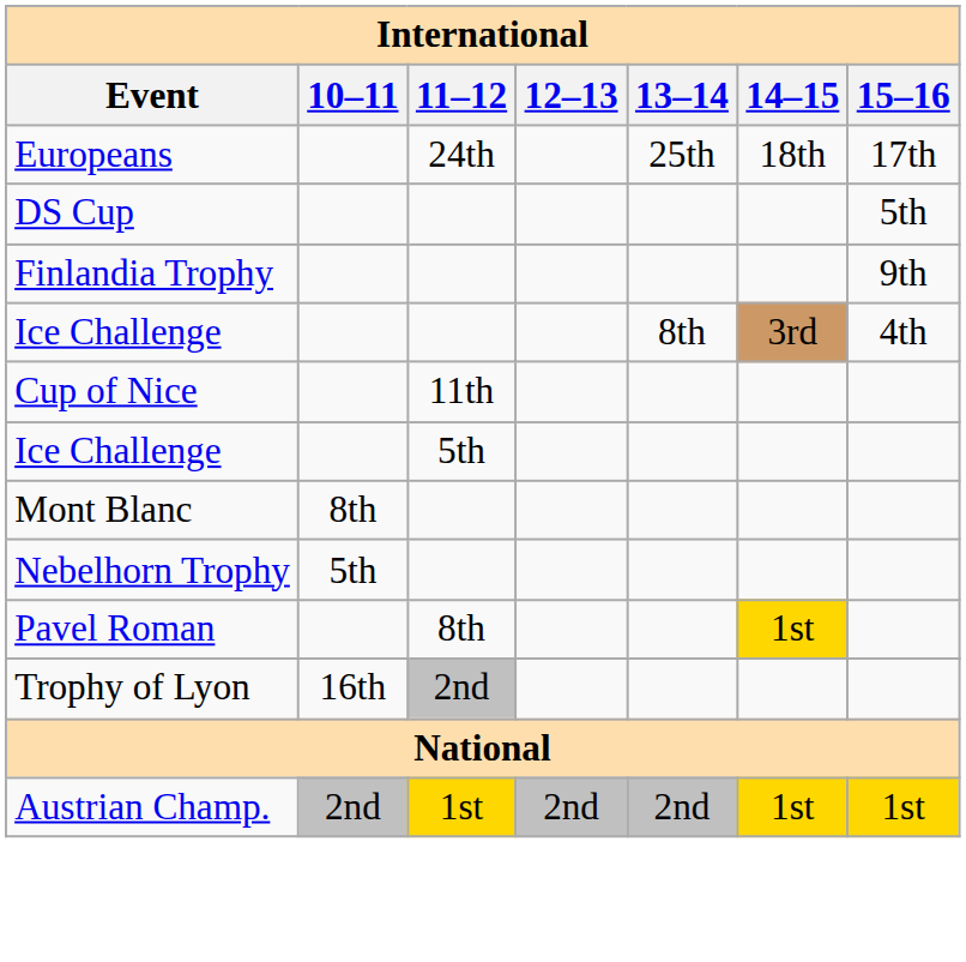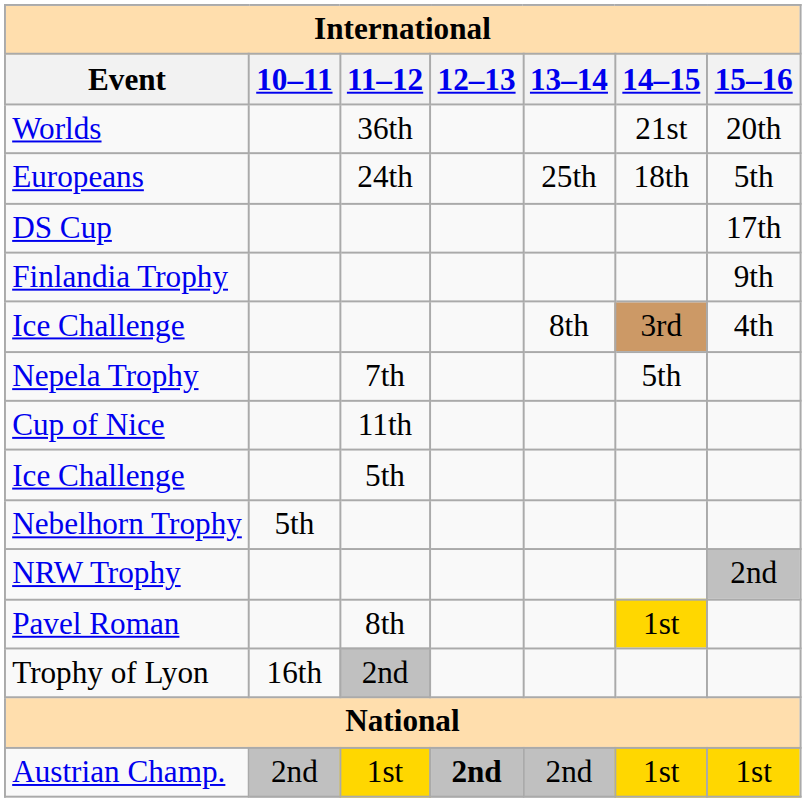+ row: Worlds | 36th | 21st | 20th
Europeans | 15–16: 17th -> 5th
DS Cup | 15–16: 5th -> 17th
+ row: Nepela Trophy | 7th | 5th
- row: Mont Blanc | 8th
+ row: NRW Trophy | 2nd
Austrian Champ. | 12–13: normal -> bold
